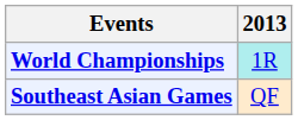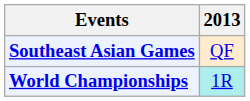rows swapped: Southeast Asian Games <-> World Championships
